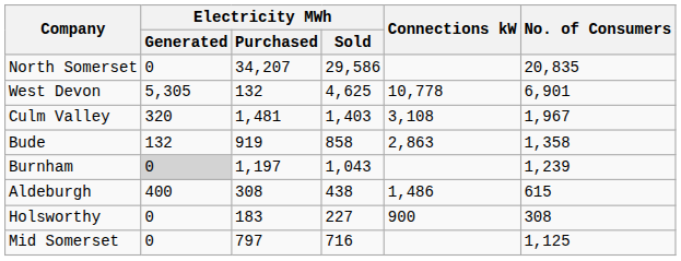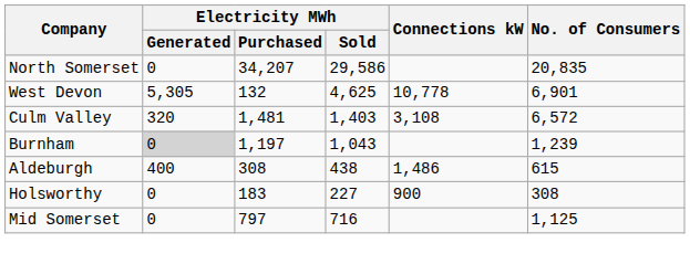Culm Valley | No. of Consumers: 1,967 -> 6,572
- row: Bude | 132 | 919 | 858 | 2,863 | 1,358
